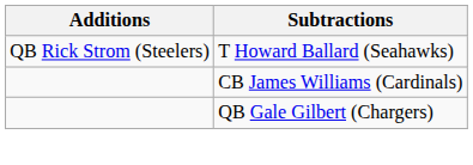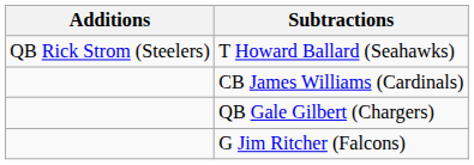+ row: G Jim Ritcher (Falcons)
